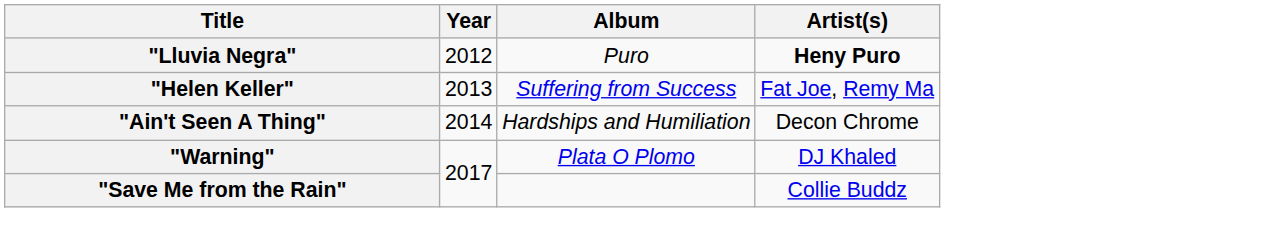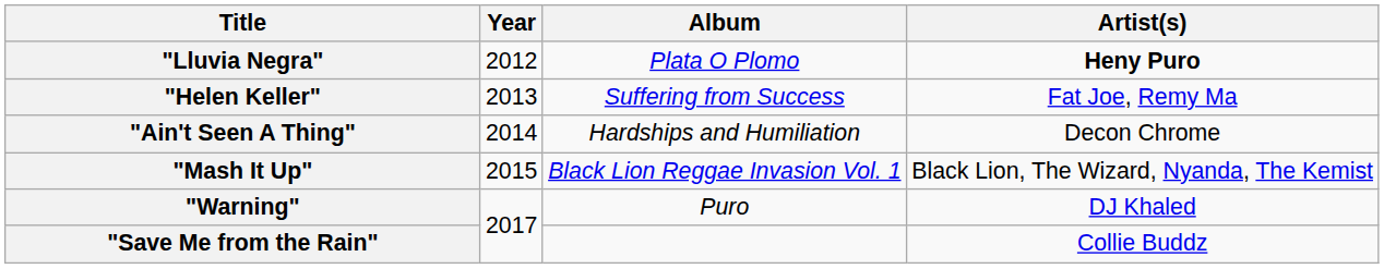"Lluvia Negra" | Album: Puro -> Plata O Plomo
+ row: "Mash It Up" | 2015 | Black Lion Reggae Invasion Vol. 1 | Black Lion, The Wizard, Nyanda, The Kemist
"Warning" | Album: Plata O Plomo -> Puro
